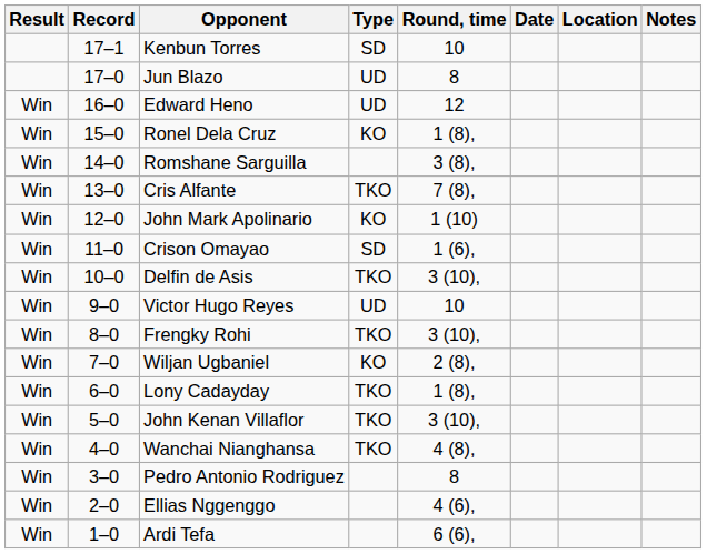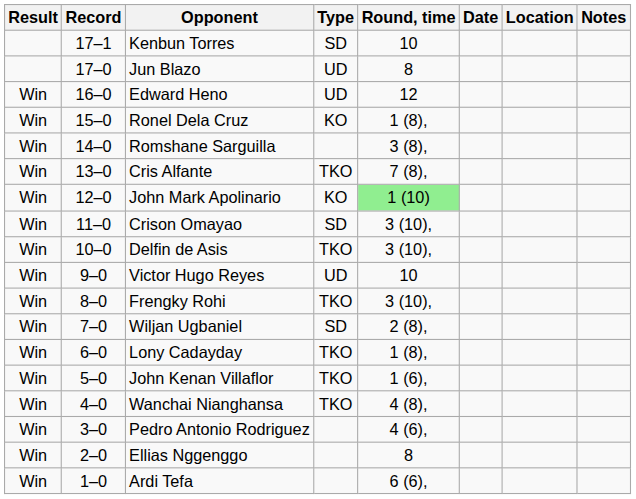John Mark Apolinario | Round, time: no background -> lightgreen background
Crison Omayao | Round, time: 1 (6), -> 3 (10),
Wiljan Ugbaniel | Type: KO -> SD
John Kenan Villaflor | Round, time: 3 (10), -> 1 (6),
Pedro Antonio Rodriguez | Round, time: 8 -> 4 (6),
Ellias Nggenggo | Round, time: 4 (6), -> 8
